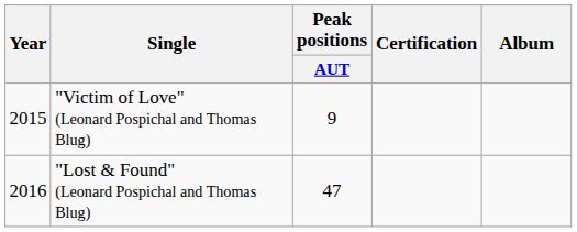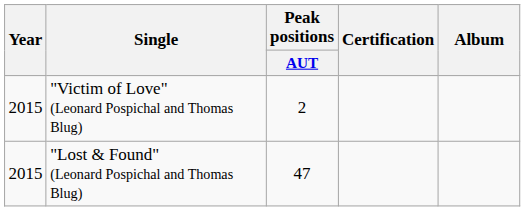"Victim of Love" (Leonard Pospichal and Thomas Blug) | Peak positions / AUT: 9 -> 2
"Lost & Found" (Leonard Pospichal and Thomas Blug) | Year: 2016 -> 2015
